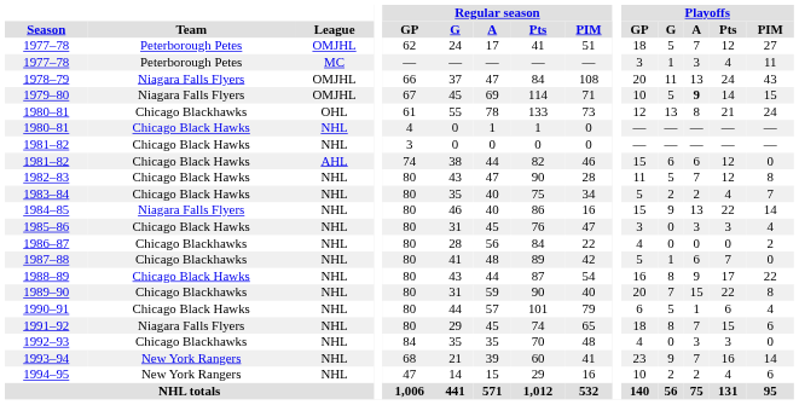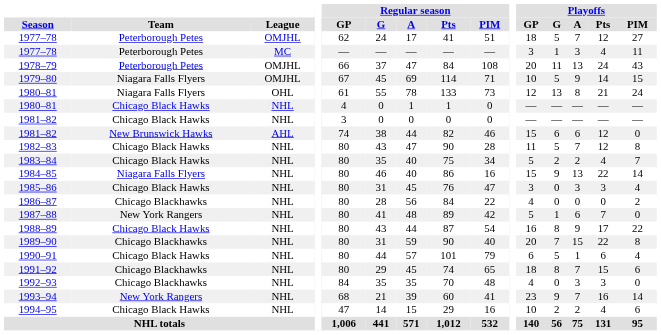1978–79 | Team: Niagara Falls Flyers -> Peterborough Petes
1979–80 | Playoffs / A: bold -> normal
1980–81 / OHL | Team: Chicago Blackhawks -> Niagara Falls Flyers
1981–82 / AHL | Team: Chicago Black Hawks -> New Brunswick Hawks
1987–88 | Team: Chicago Blackhawks -> New York Rangers
1991–92 | Team: Niagara Falls Flyers -> Chicago Blackhawks
1994–95 | Team: New York Rangers -> Chicago Black Hawks
